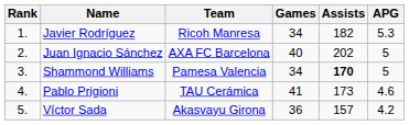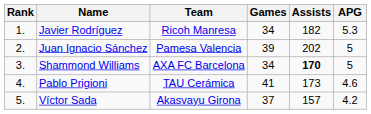Juan Ignacio Sánchez | Team: AXA FC Barcelona -> Pamesa Valencia
Juan Ignacio Sánchez | Games: 40 -> 39
Shammond Williams | Team: Pamesa Valencia -> AXA FC Barcelona
Víctor Sada | Games: 36 -> 37
